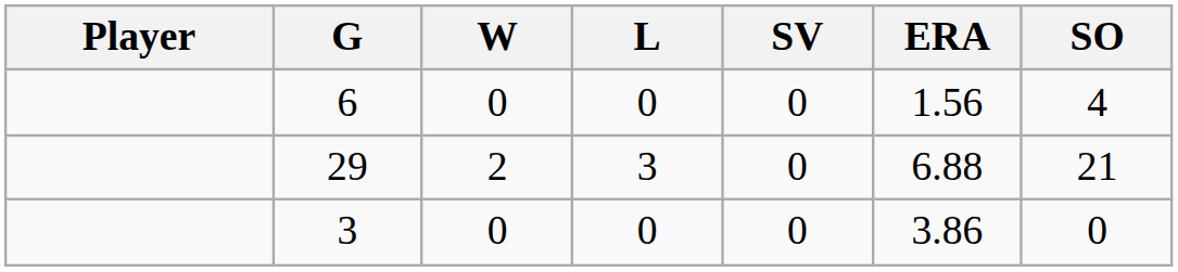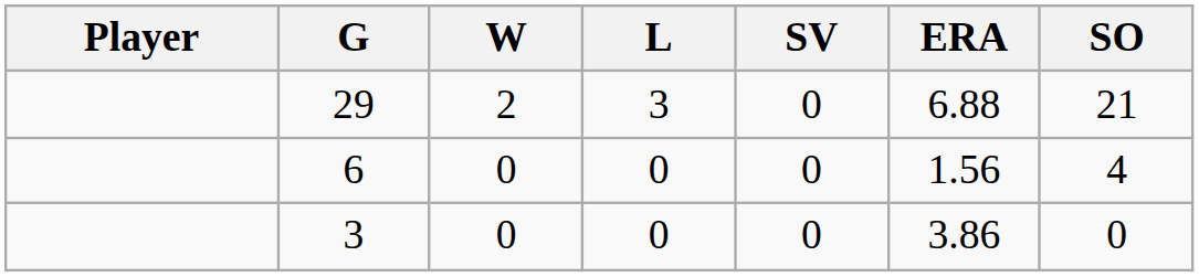rows swapped: 29 <-> 6
